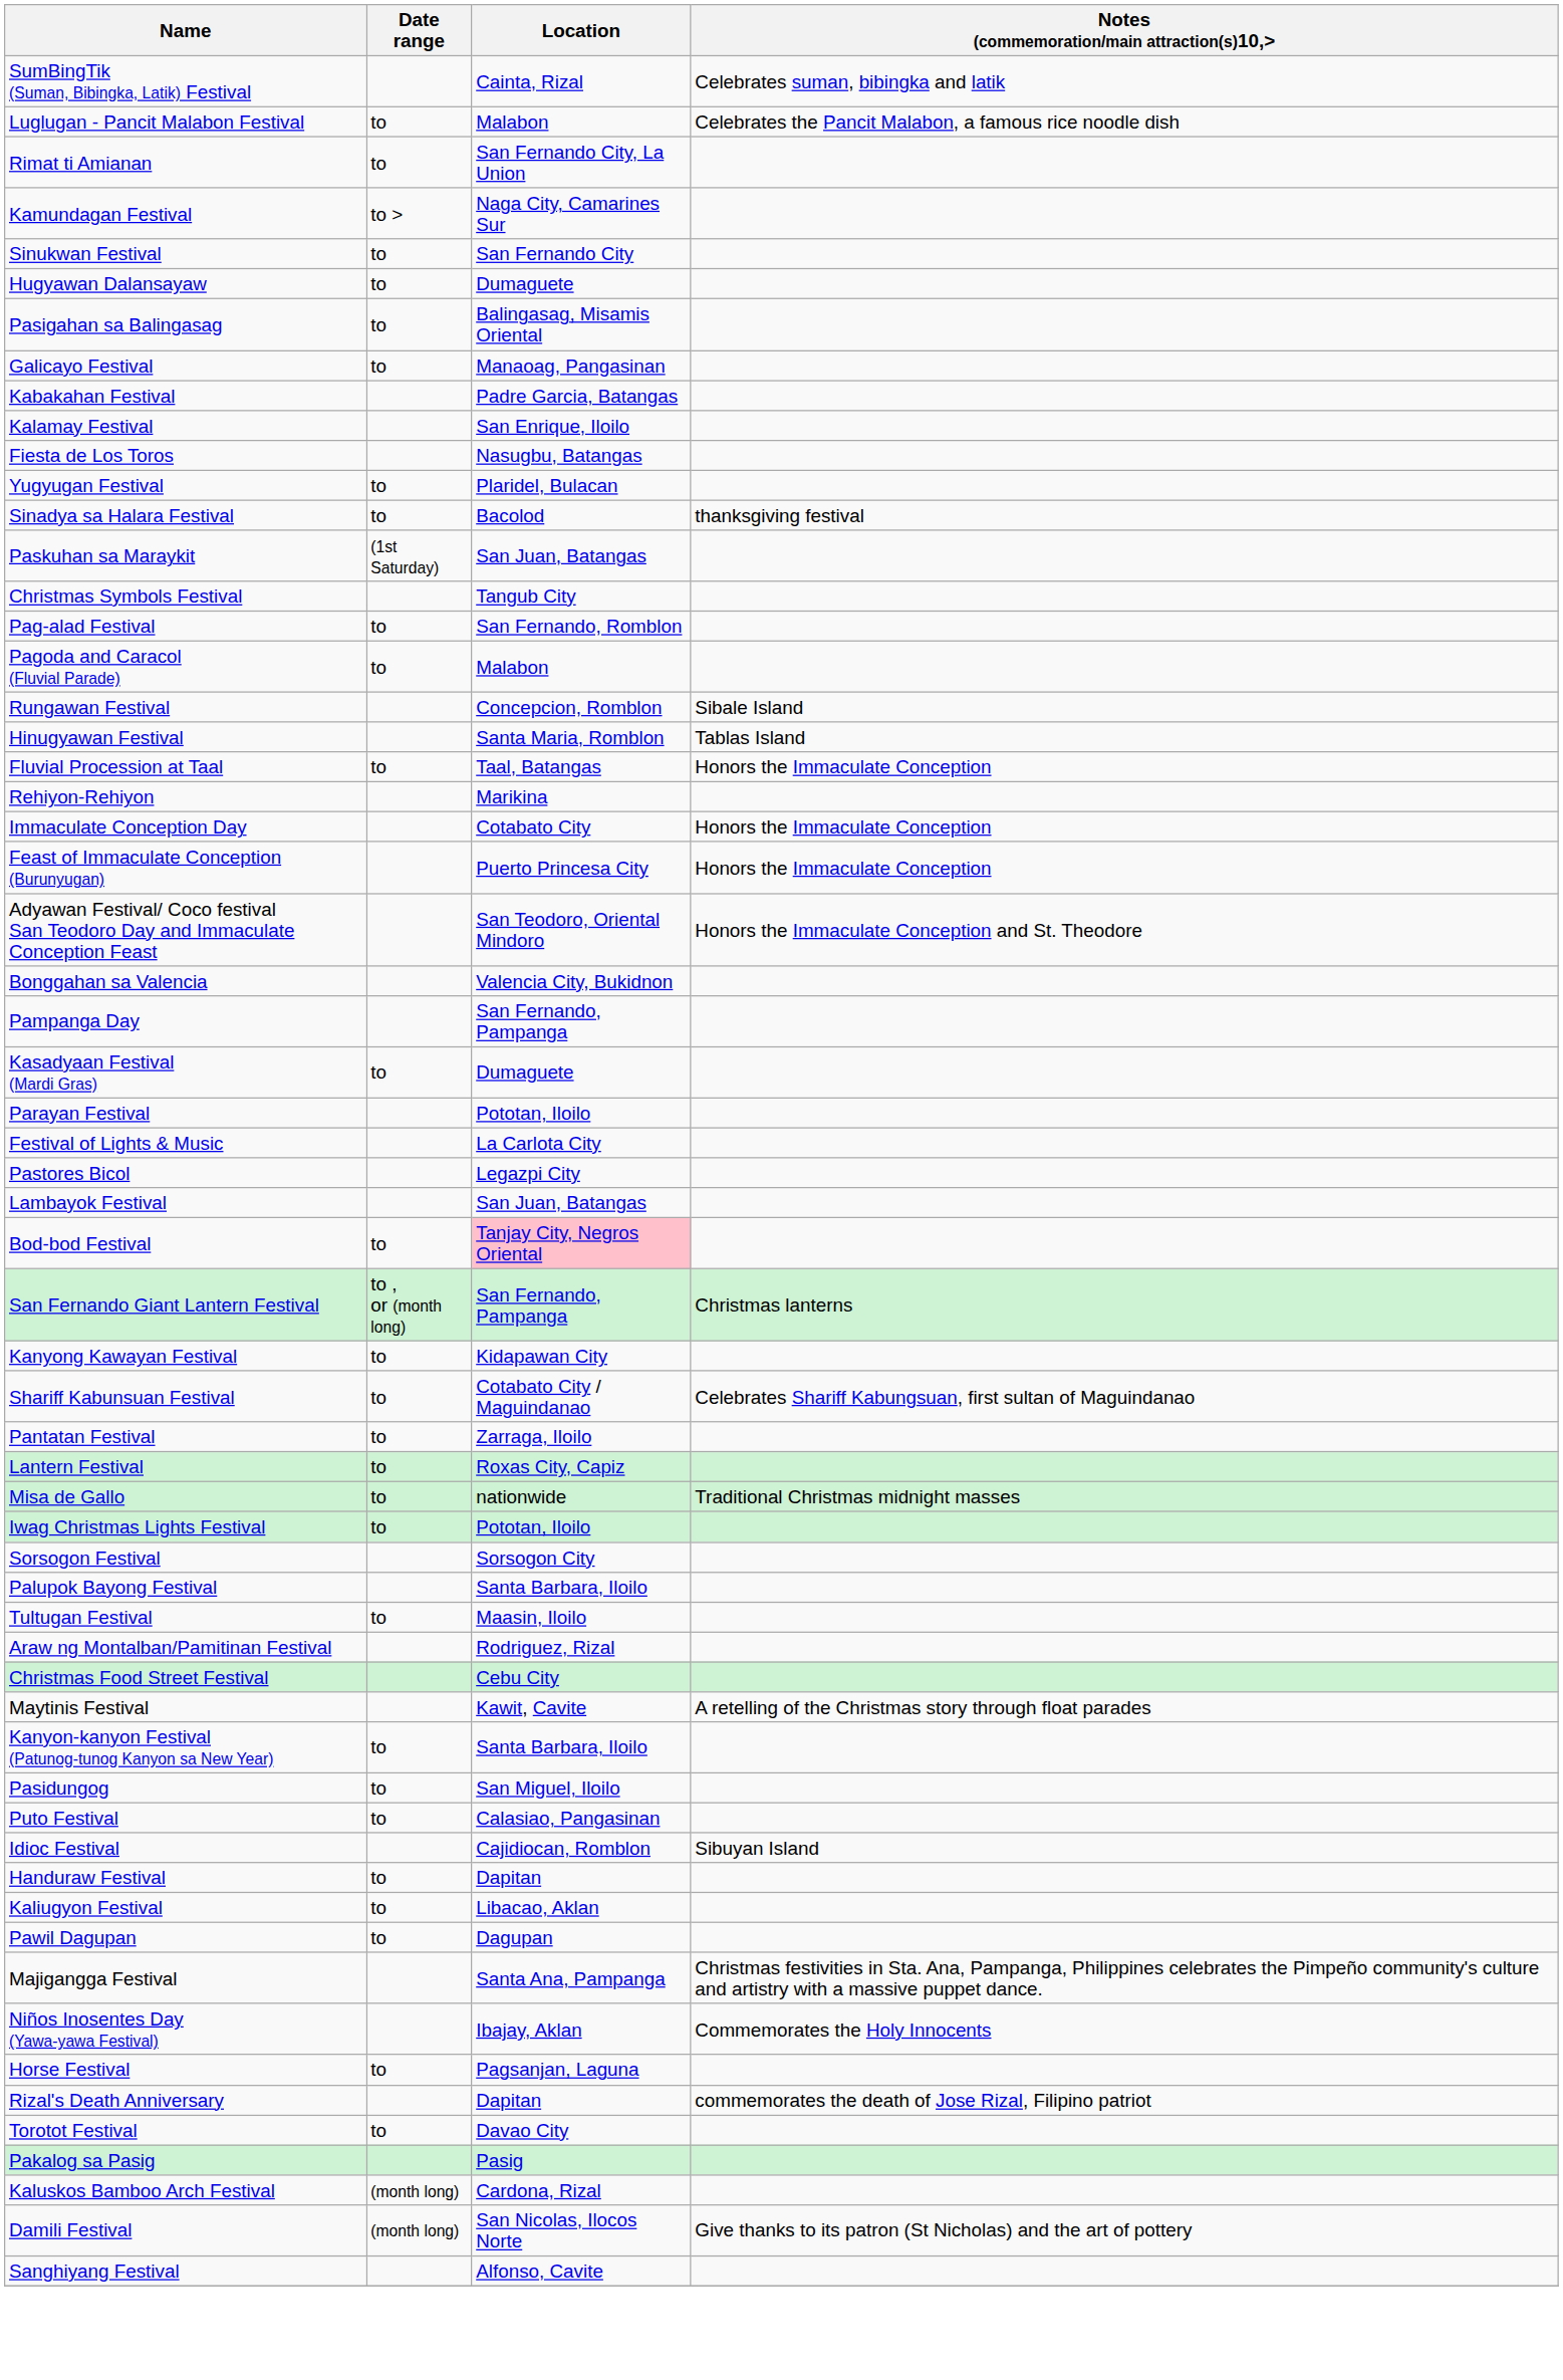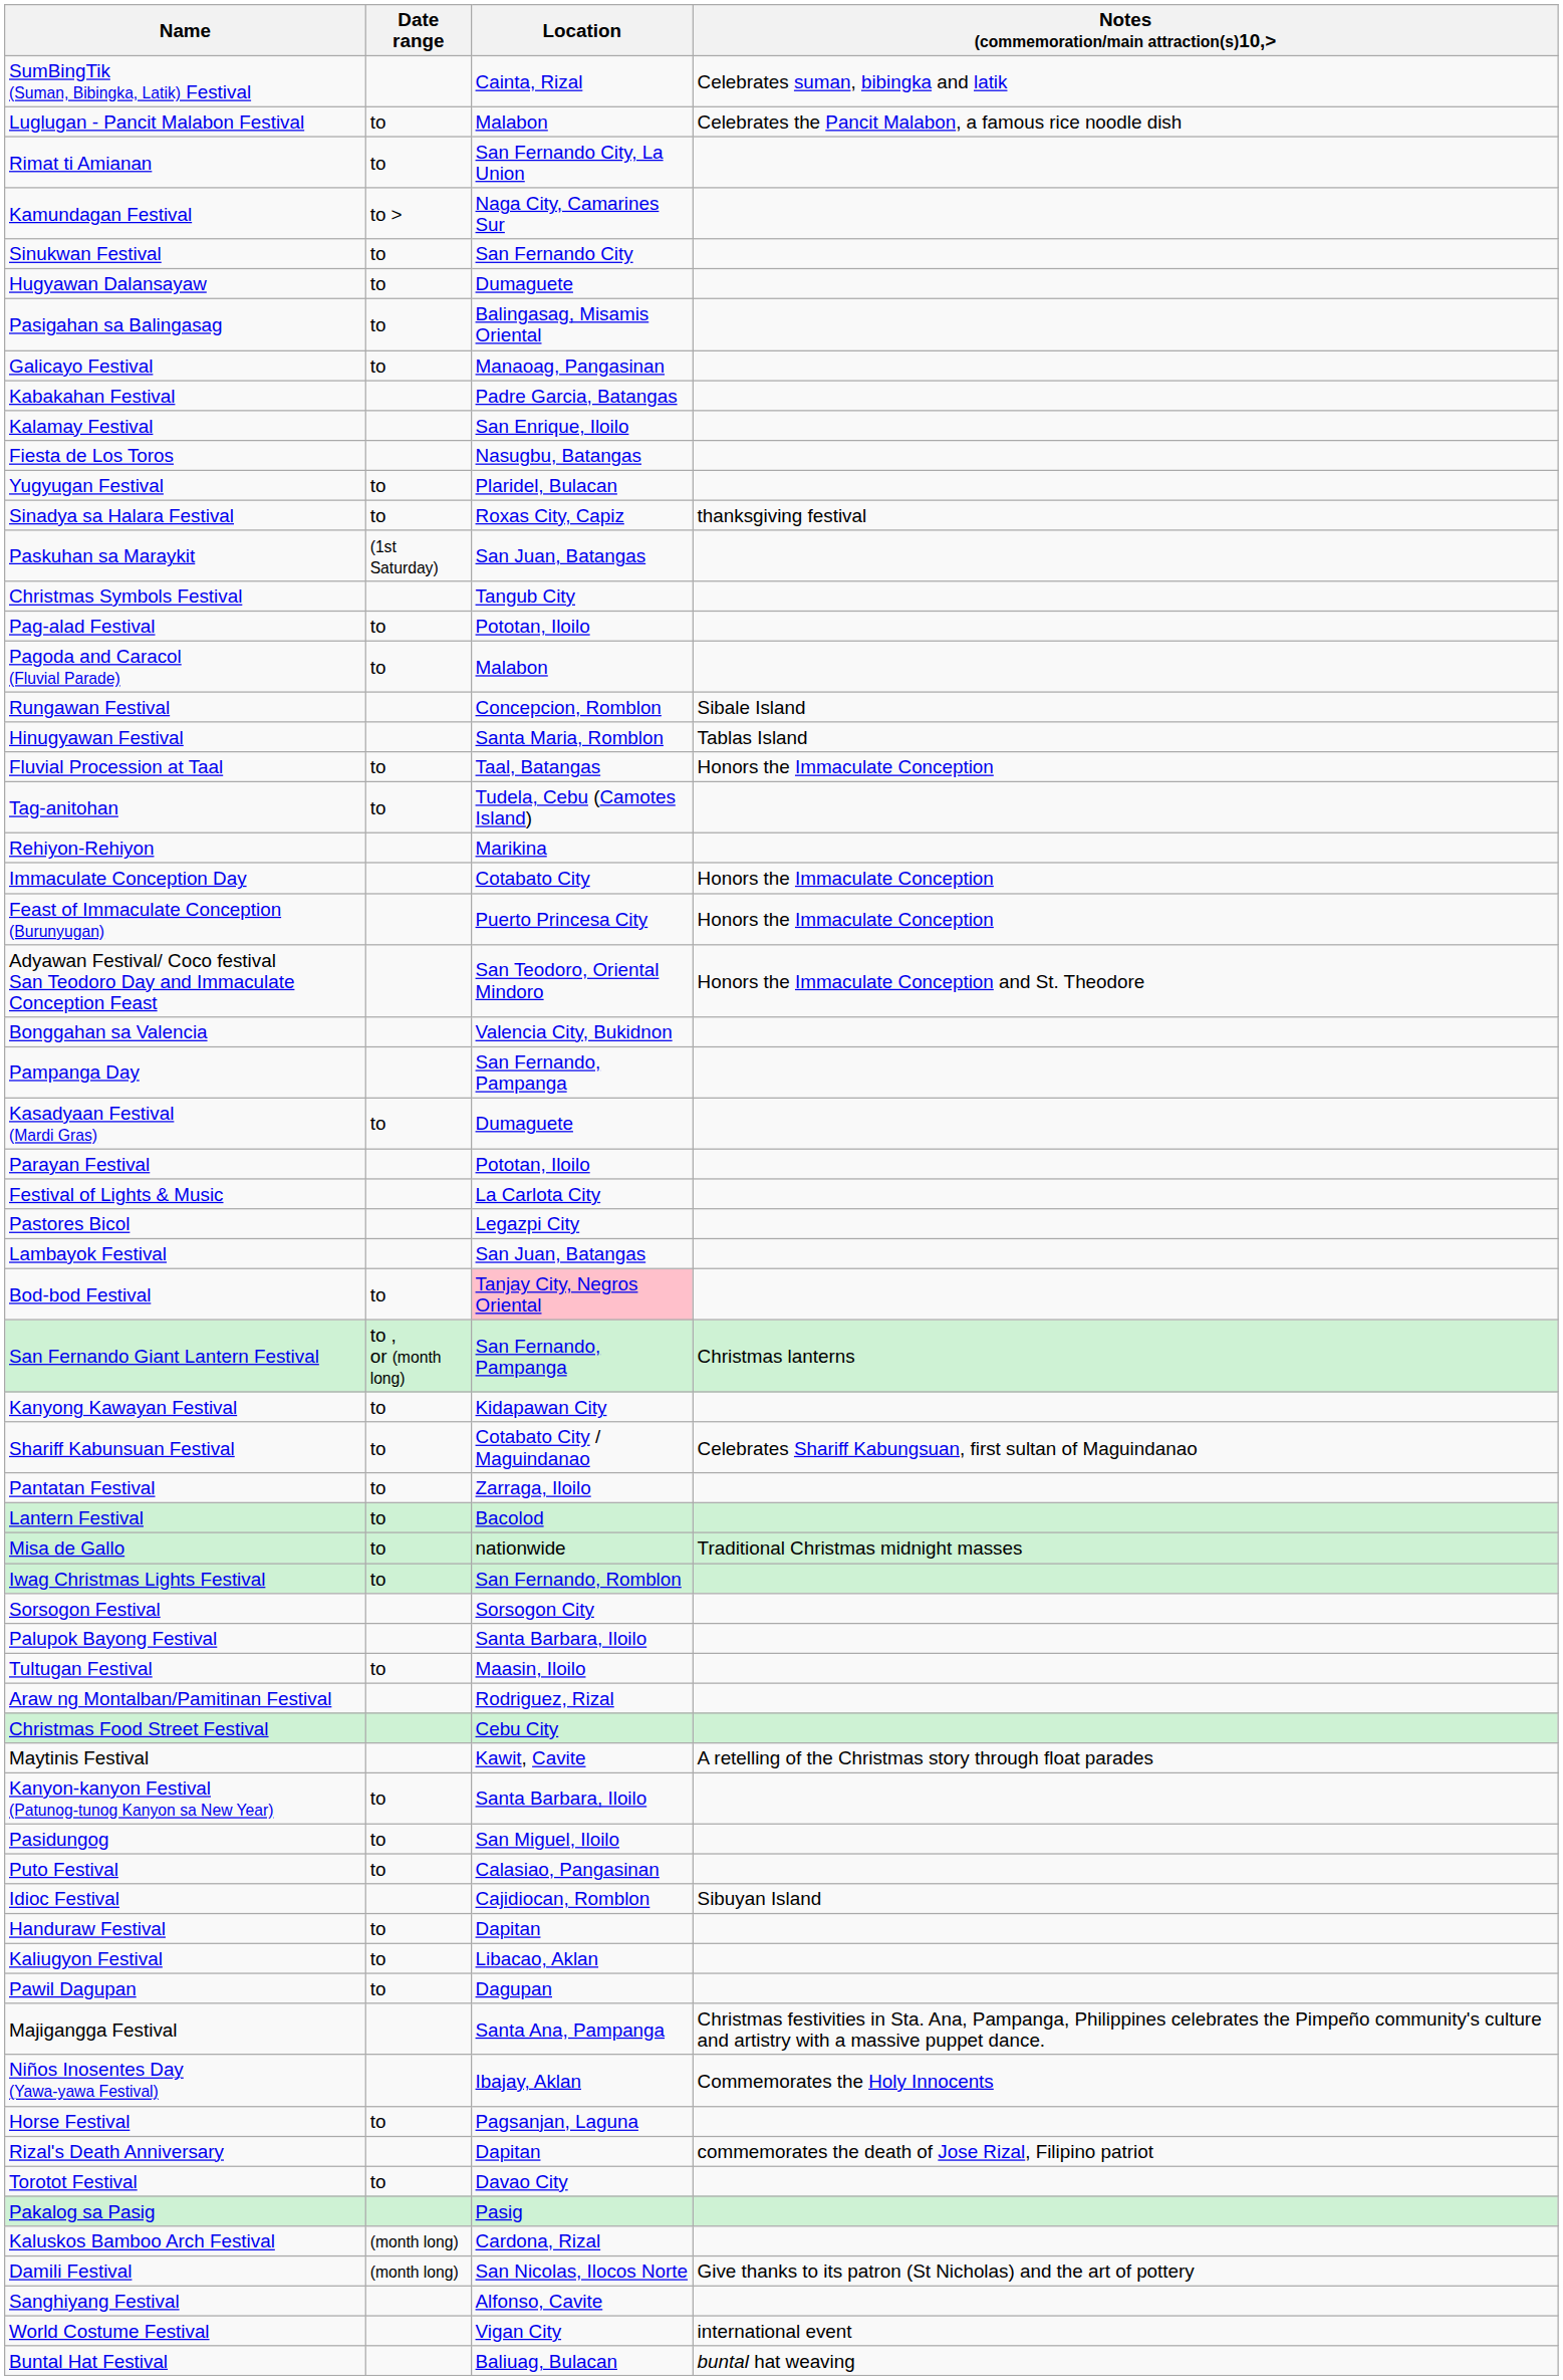Sinadya sa Halara Festival | Location: Bacolod -> Roxas City, Capiz
Pag-alad Festival | Location: San Fernando, Romblon -> Pototan, Iloilo
+ row: Tag-anitohan | to | Tudela, Cebu (Camotes Island)
Lantern Festival | Location: Roxas City, Capiz -> Bacolod
Iwag Christmas Lights Festival | Location: Pototan, Iloilo -> San Fernando, Romblon
+ row: World Costume Festival | Vigan City | international event
+ row: Buntal Hat Festival | Baliuag, Bulacan | buntal hat weaving
